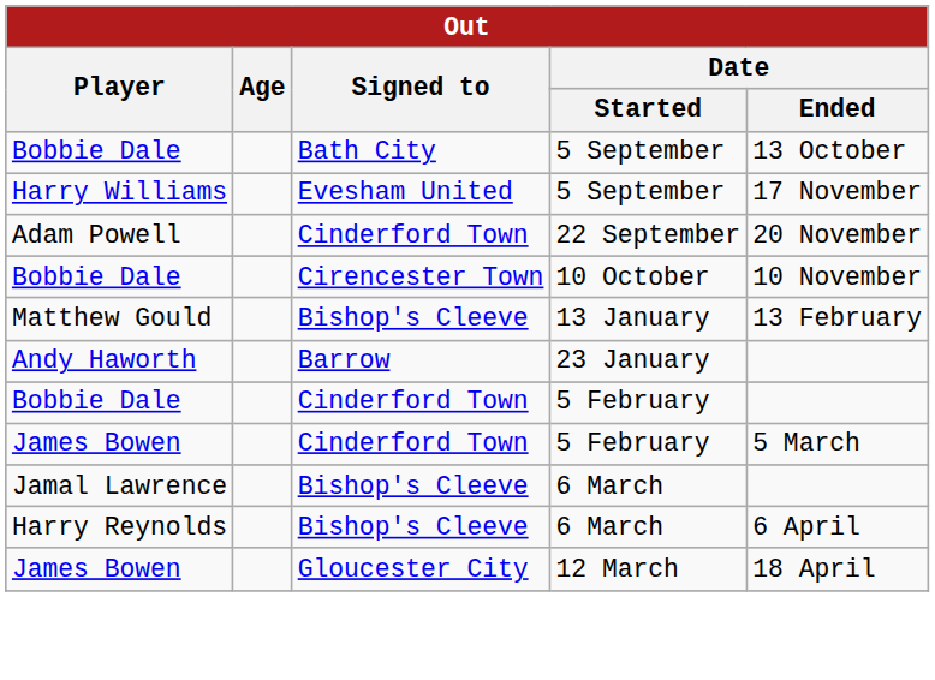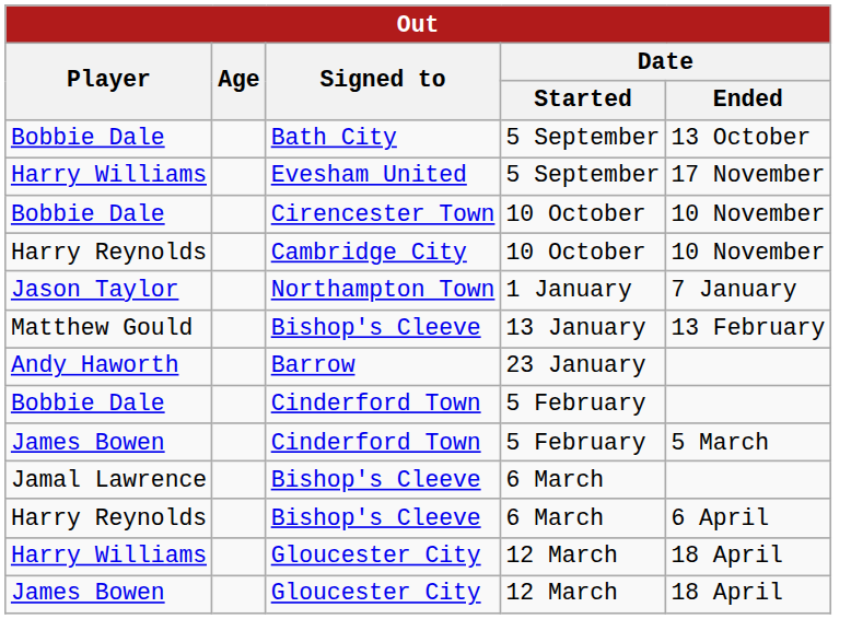- row: Adam Powell | Cinderford Town | 22 September | 20 November
+ row: Harry Reynolds | Cambridge City | 10 October | 10 November
+ row: Jason Taylor | Northampton Town | 1 January | 7 January
+ row: Harry Williams | Gloucester City | 12 March | 18 April
